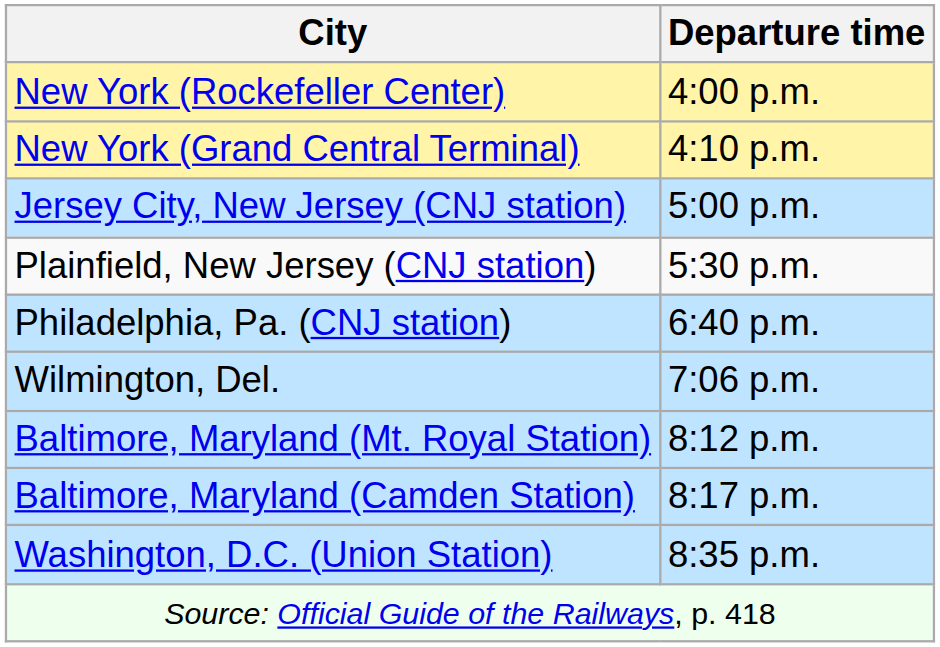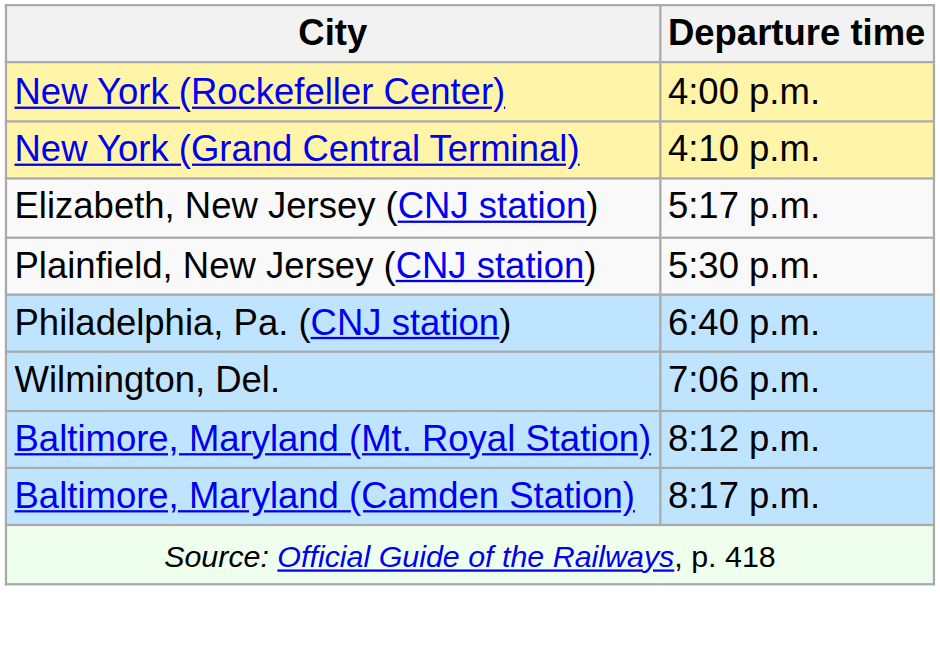- row: Jersey City, New Jersey (CNJ station) | 5:00 p.m.
+ row: Elizabeth, New Jersey (CNJ station) | 5:17 p.m.
- row: Washington, D.C. (Union Station) | 8:35 p.m.
